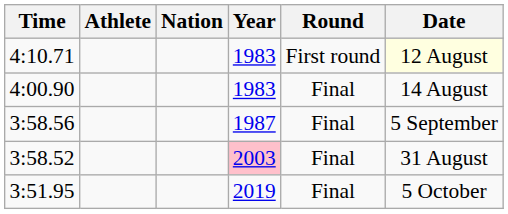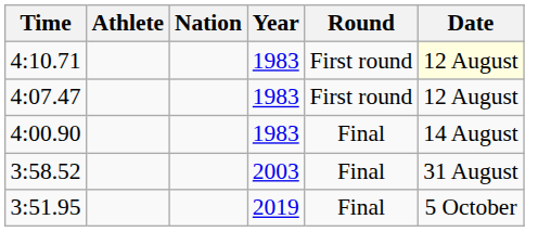+ row: 4:07.47 | 1983 | First round | 12 August
- row: 3:58.56 | 1987 | Final | 5 September
3:58.52 | Year: pink background -> no background
